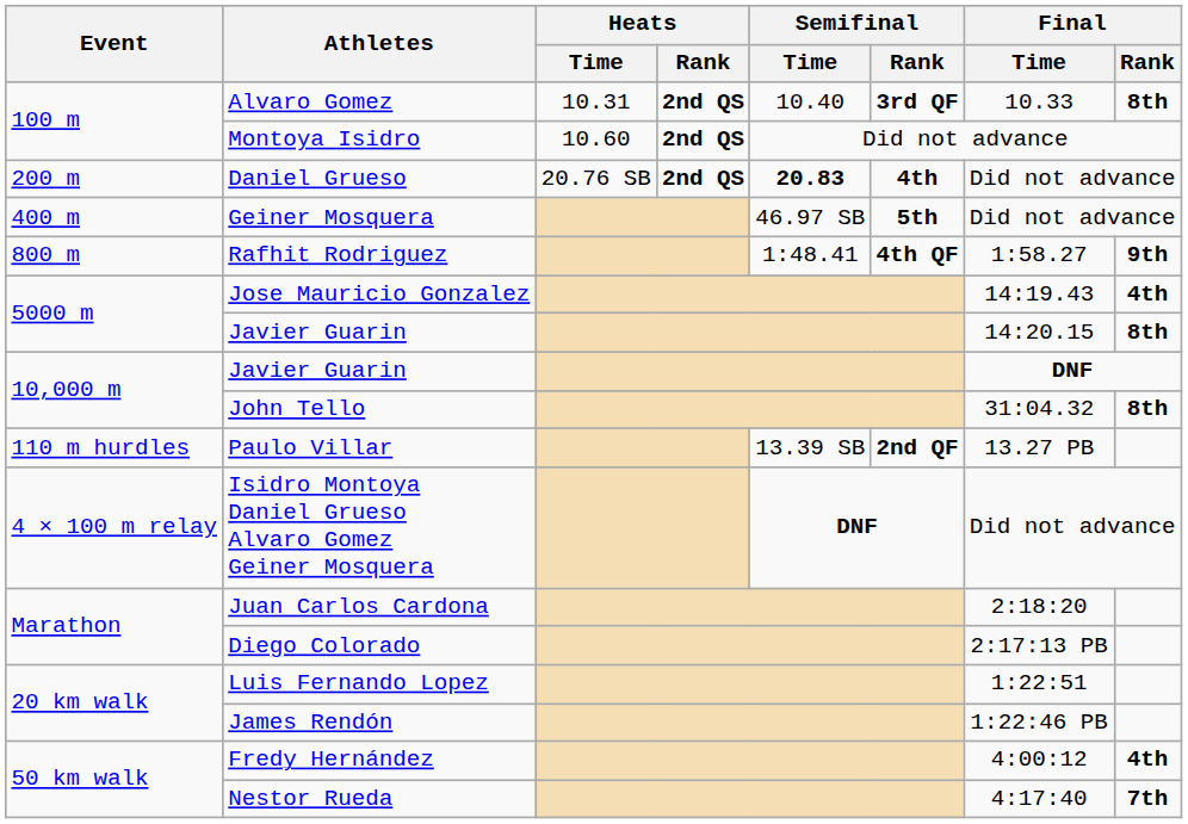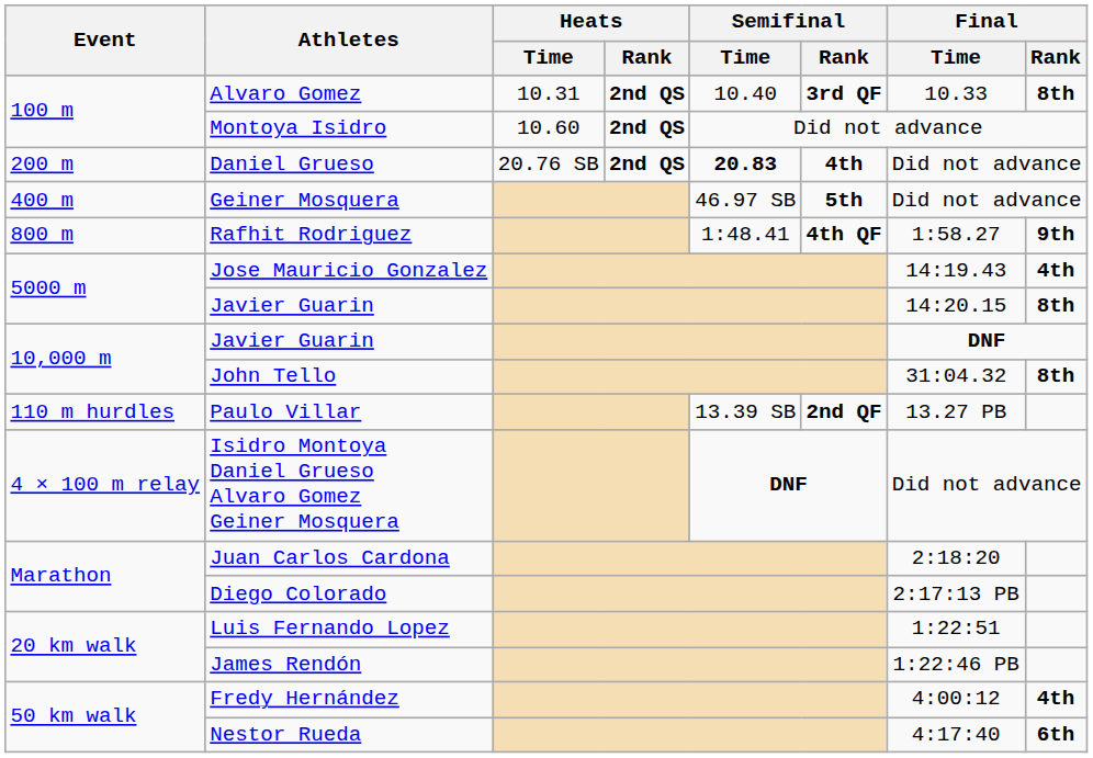Nestor Rueda | Final / Rank: 7th -> 6th
